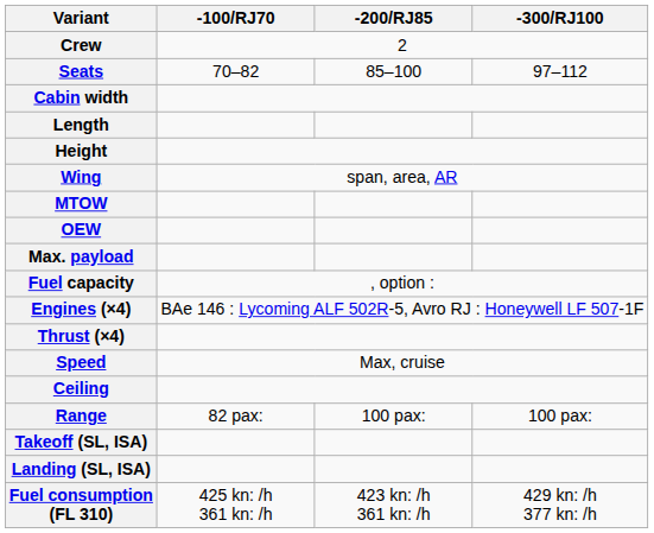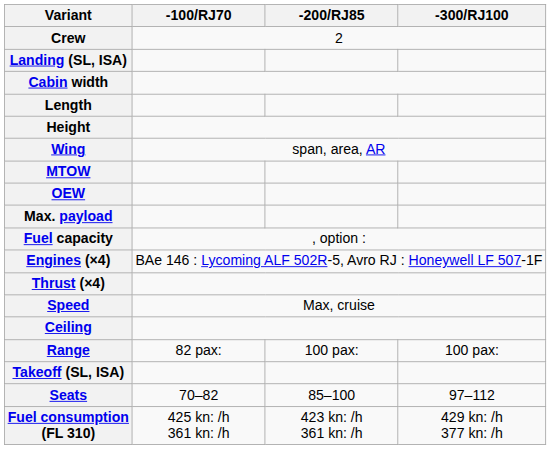rows swapped: Seats <-> Landing (SL, ISA)
